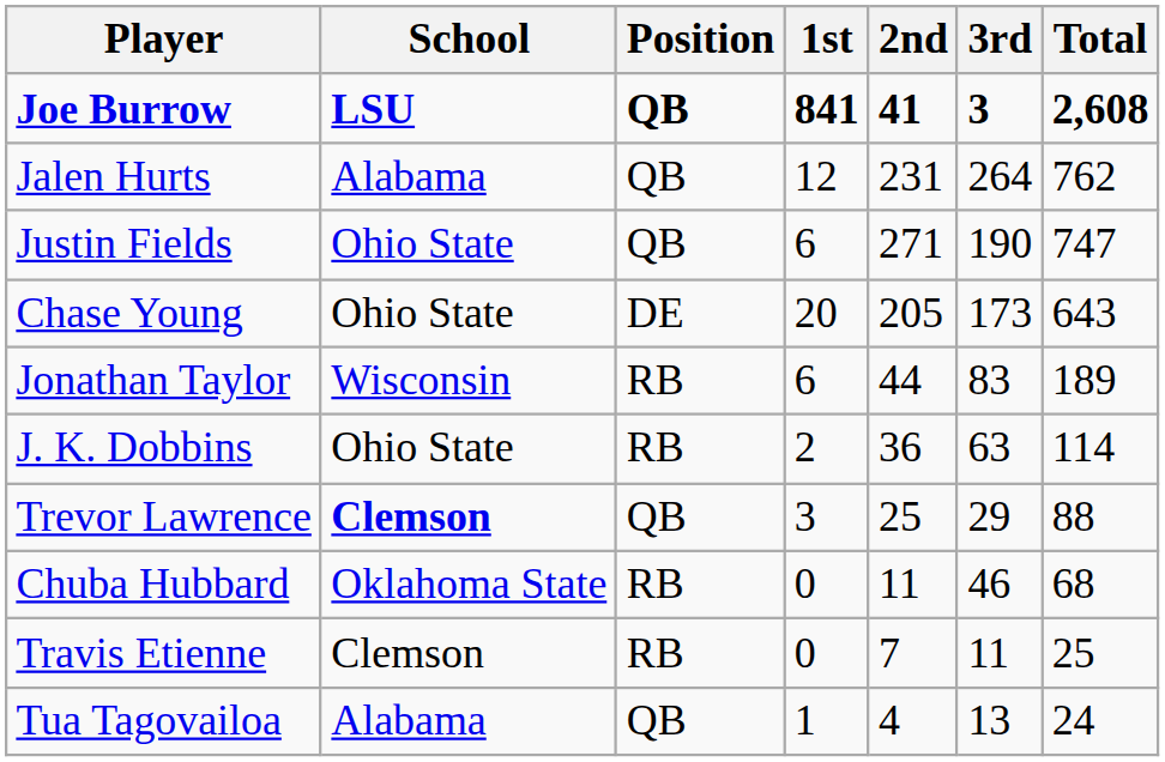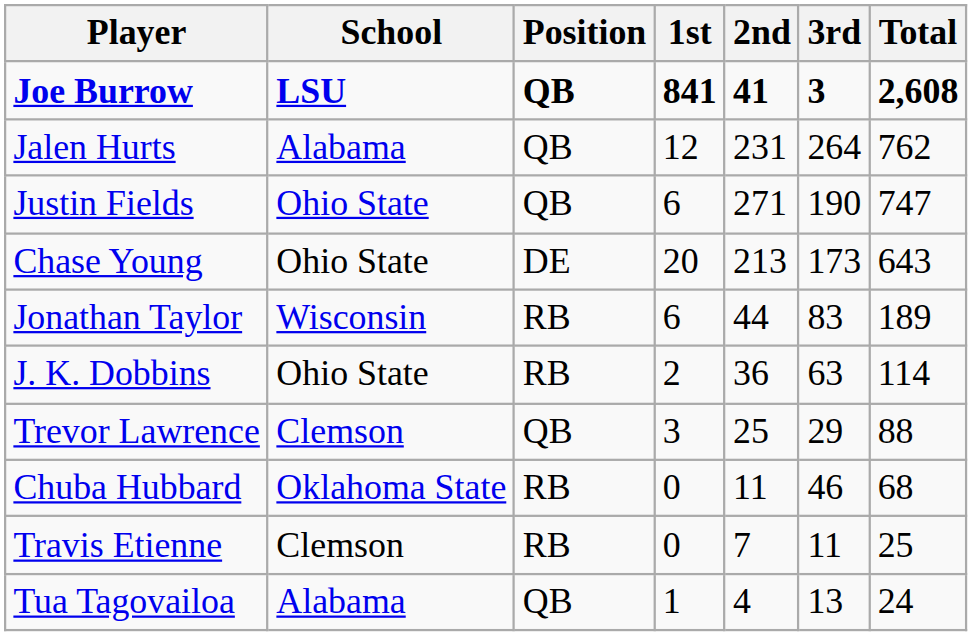Chase Young | 2nd: 205 -> 213
Trevor Lawrence | School: bold -> normal
